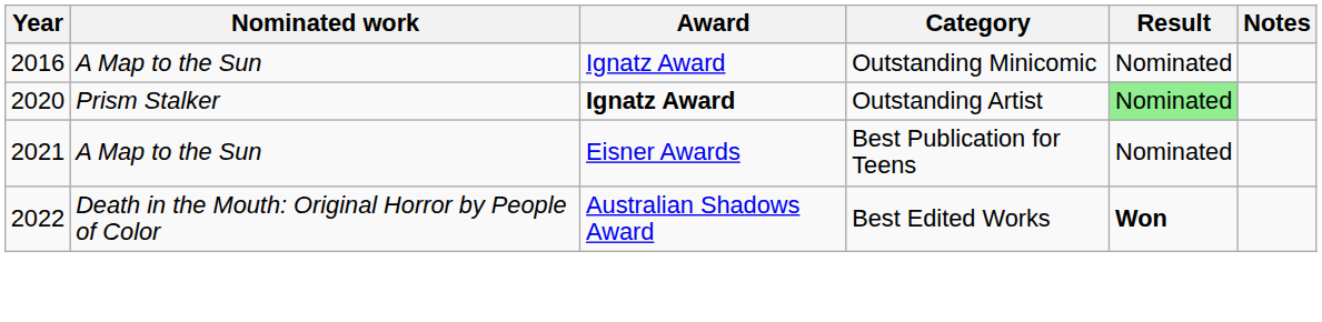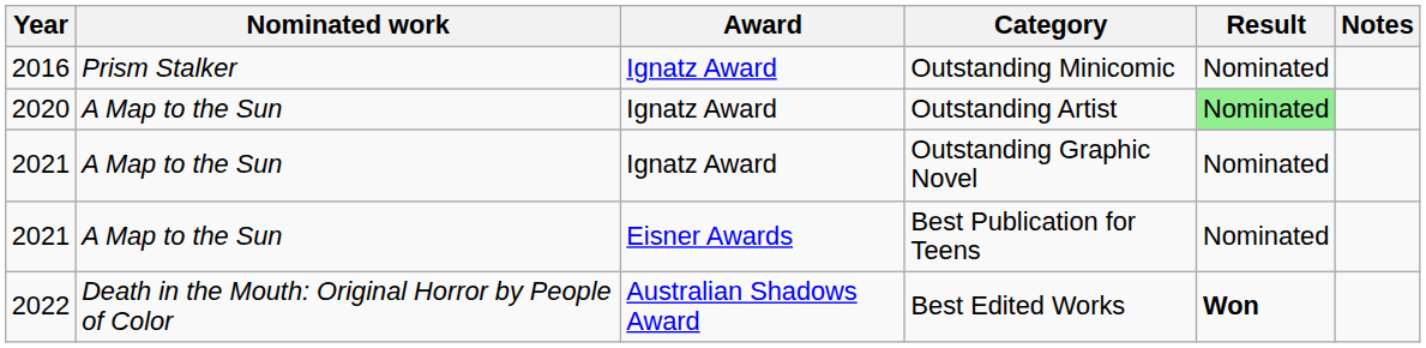Outstanding Minicomic | Nominated work: A Map to the Sun -> Prism Stalker
Outstanding Artist | Nominated work: Prism Stalker -> A Map to the Sun
Outstanding Artist | Award: bold -> normal
+ row: 2021 | A Map to the Sun | Ignatz Award | Outstanding Graphic Novel | Nominated
